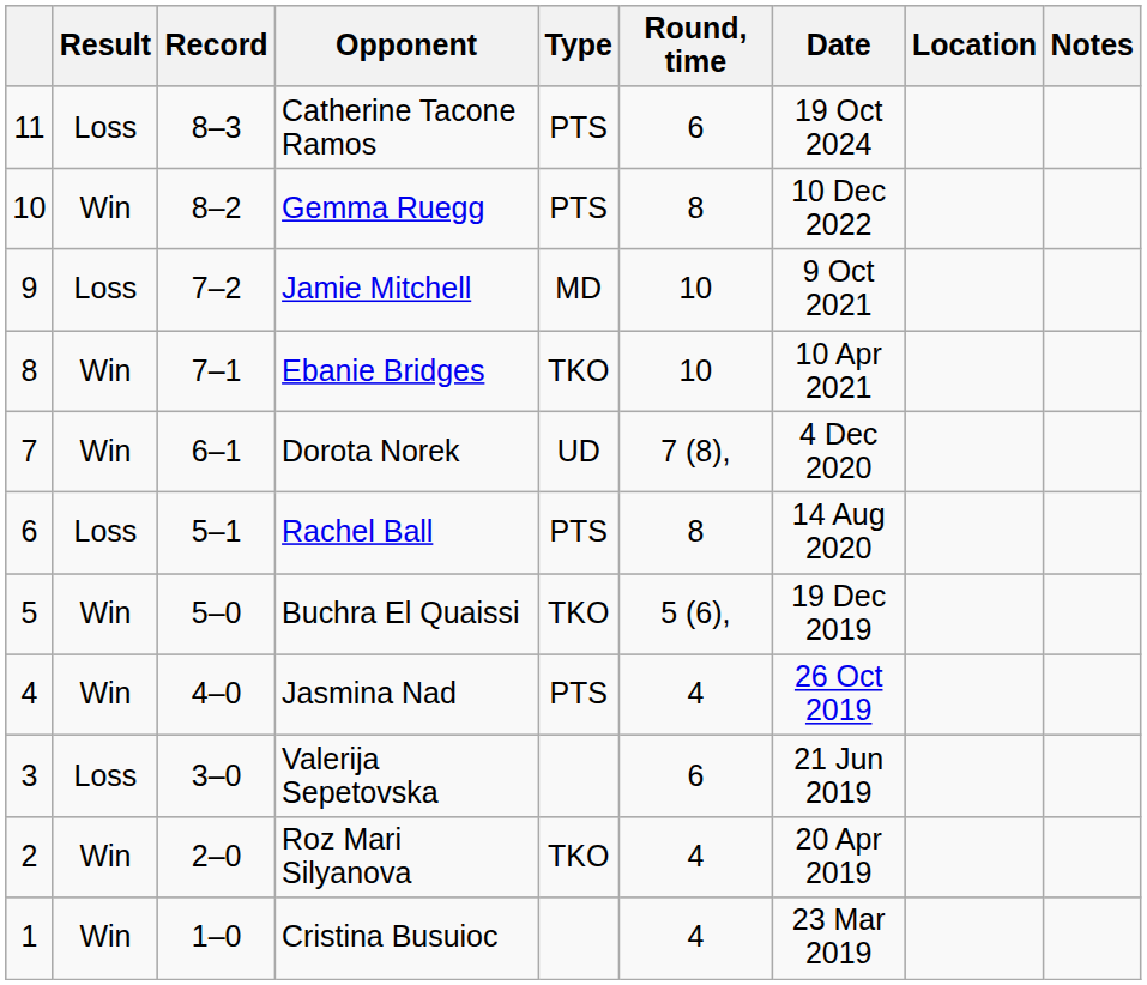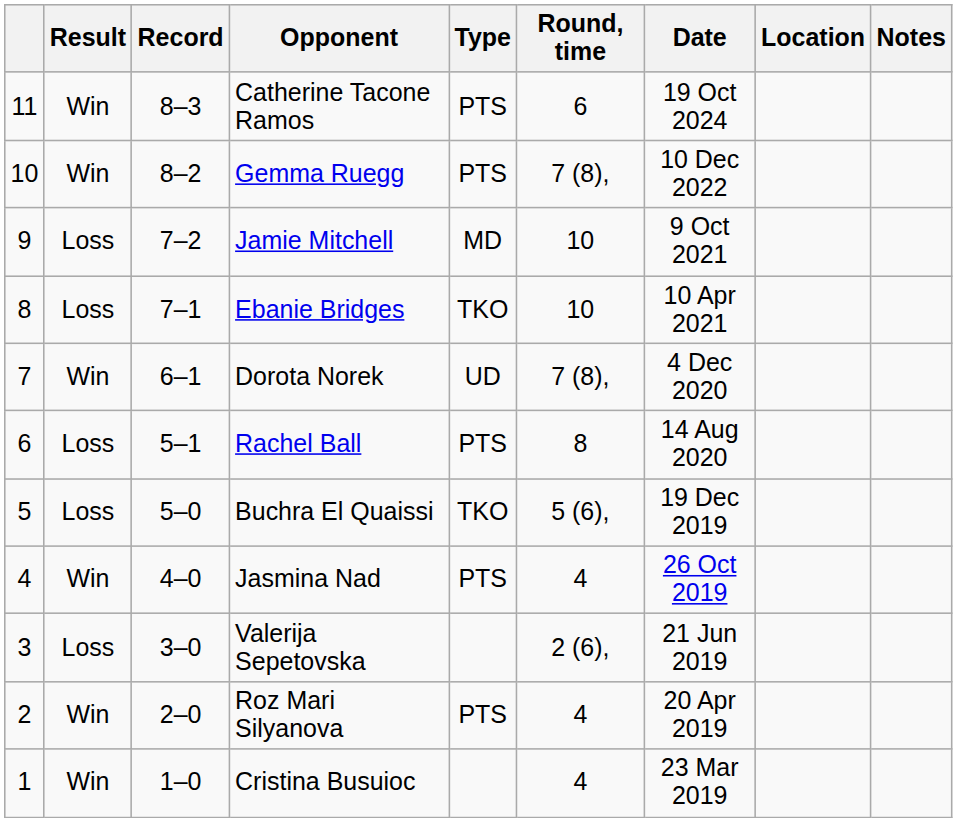Catherine Tacone Ramos | Result: Loss -> Win
Gemma Ruegg | Round, time: 8 -> 7 (8),
Ebanie Bridges | Result: Win -> Loss
Buchra El Quaissi | Result: Win -> Loss
Valerija Sepetovska | Round, time: 6 -> 2 (6),
Roz Mari Silyanova | Type: TKO -> PTS
